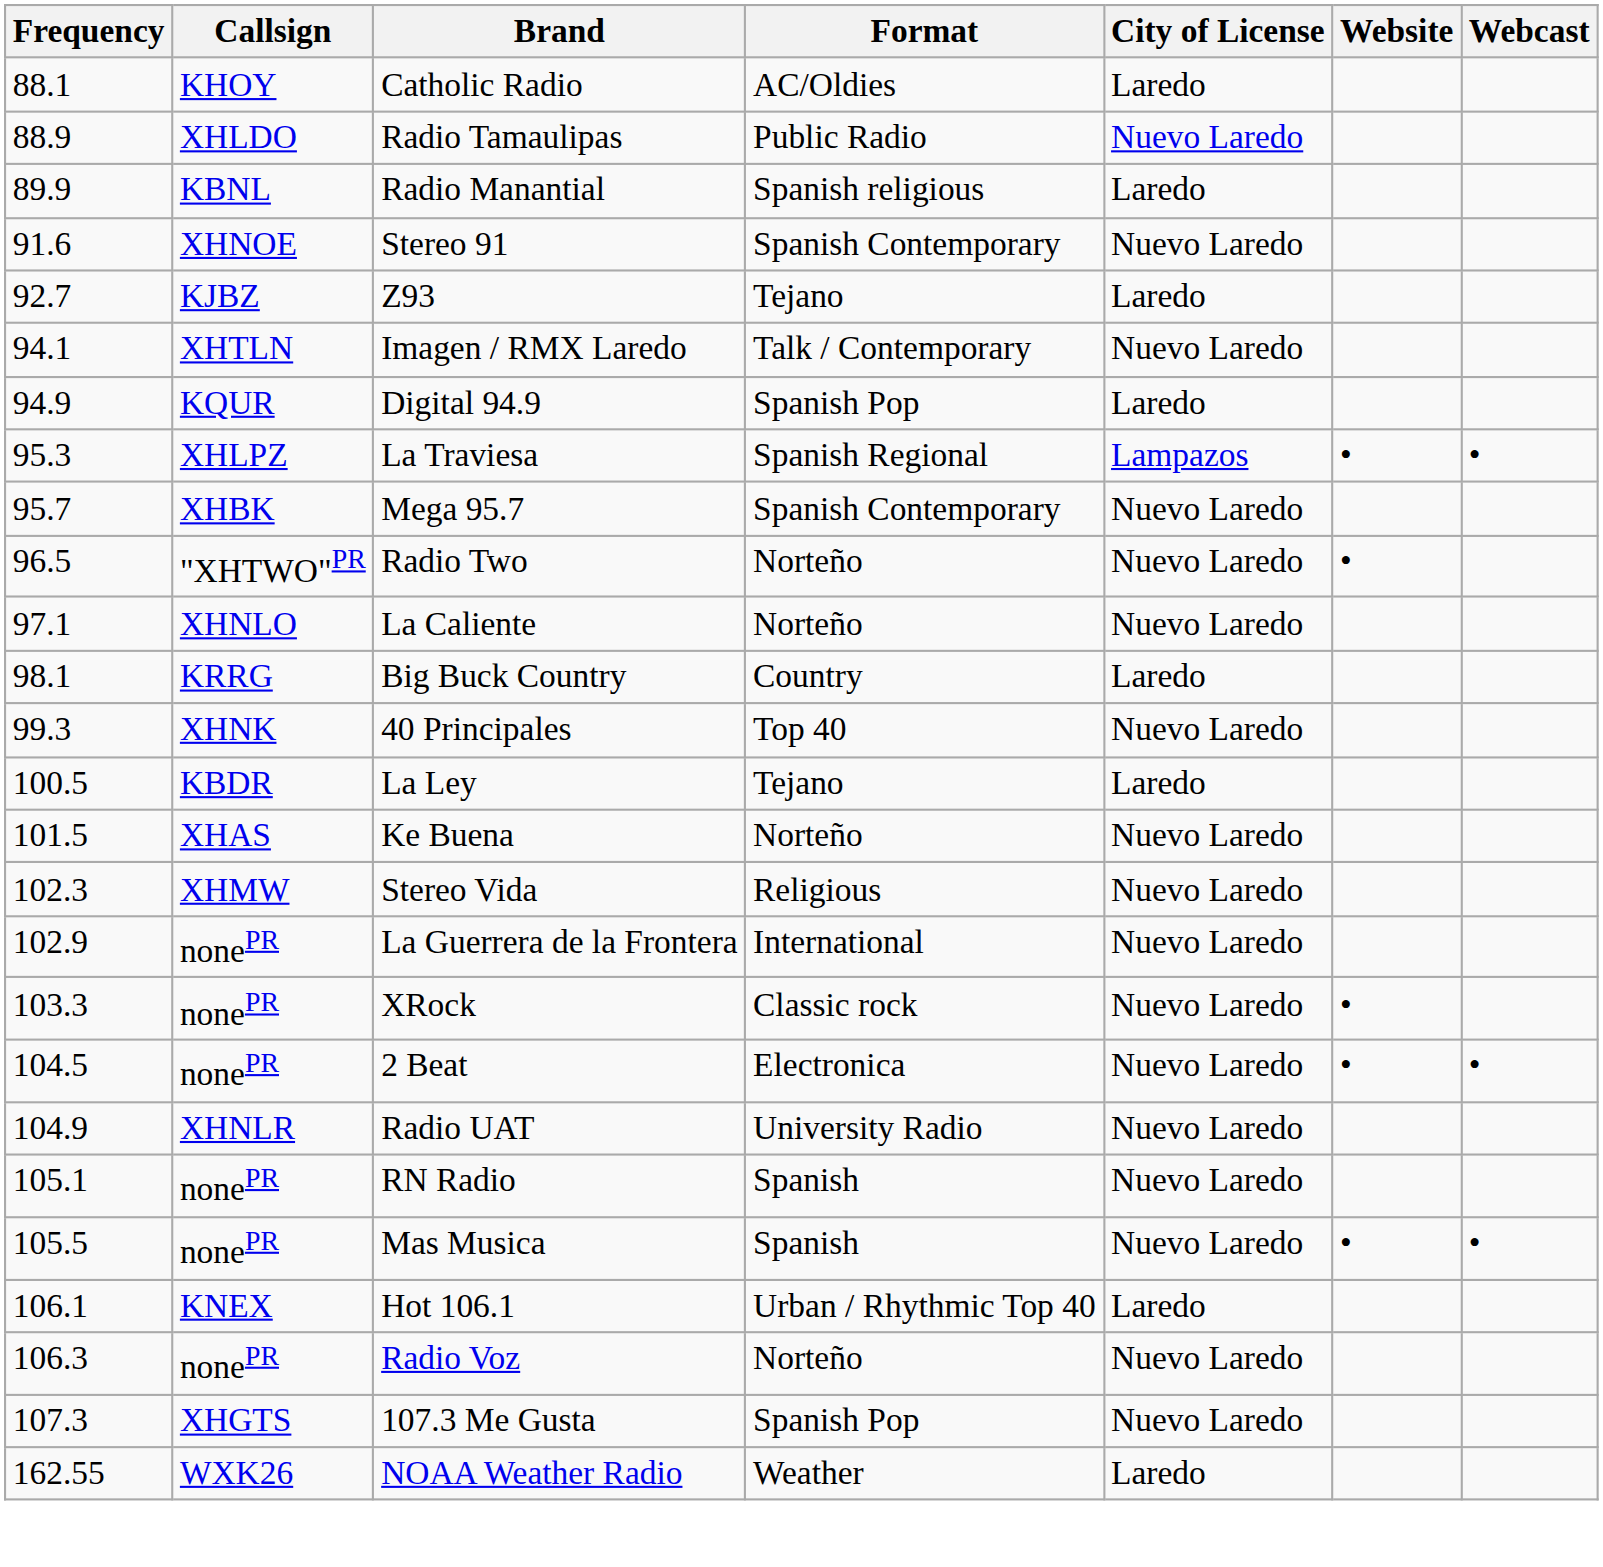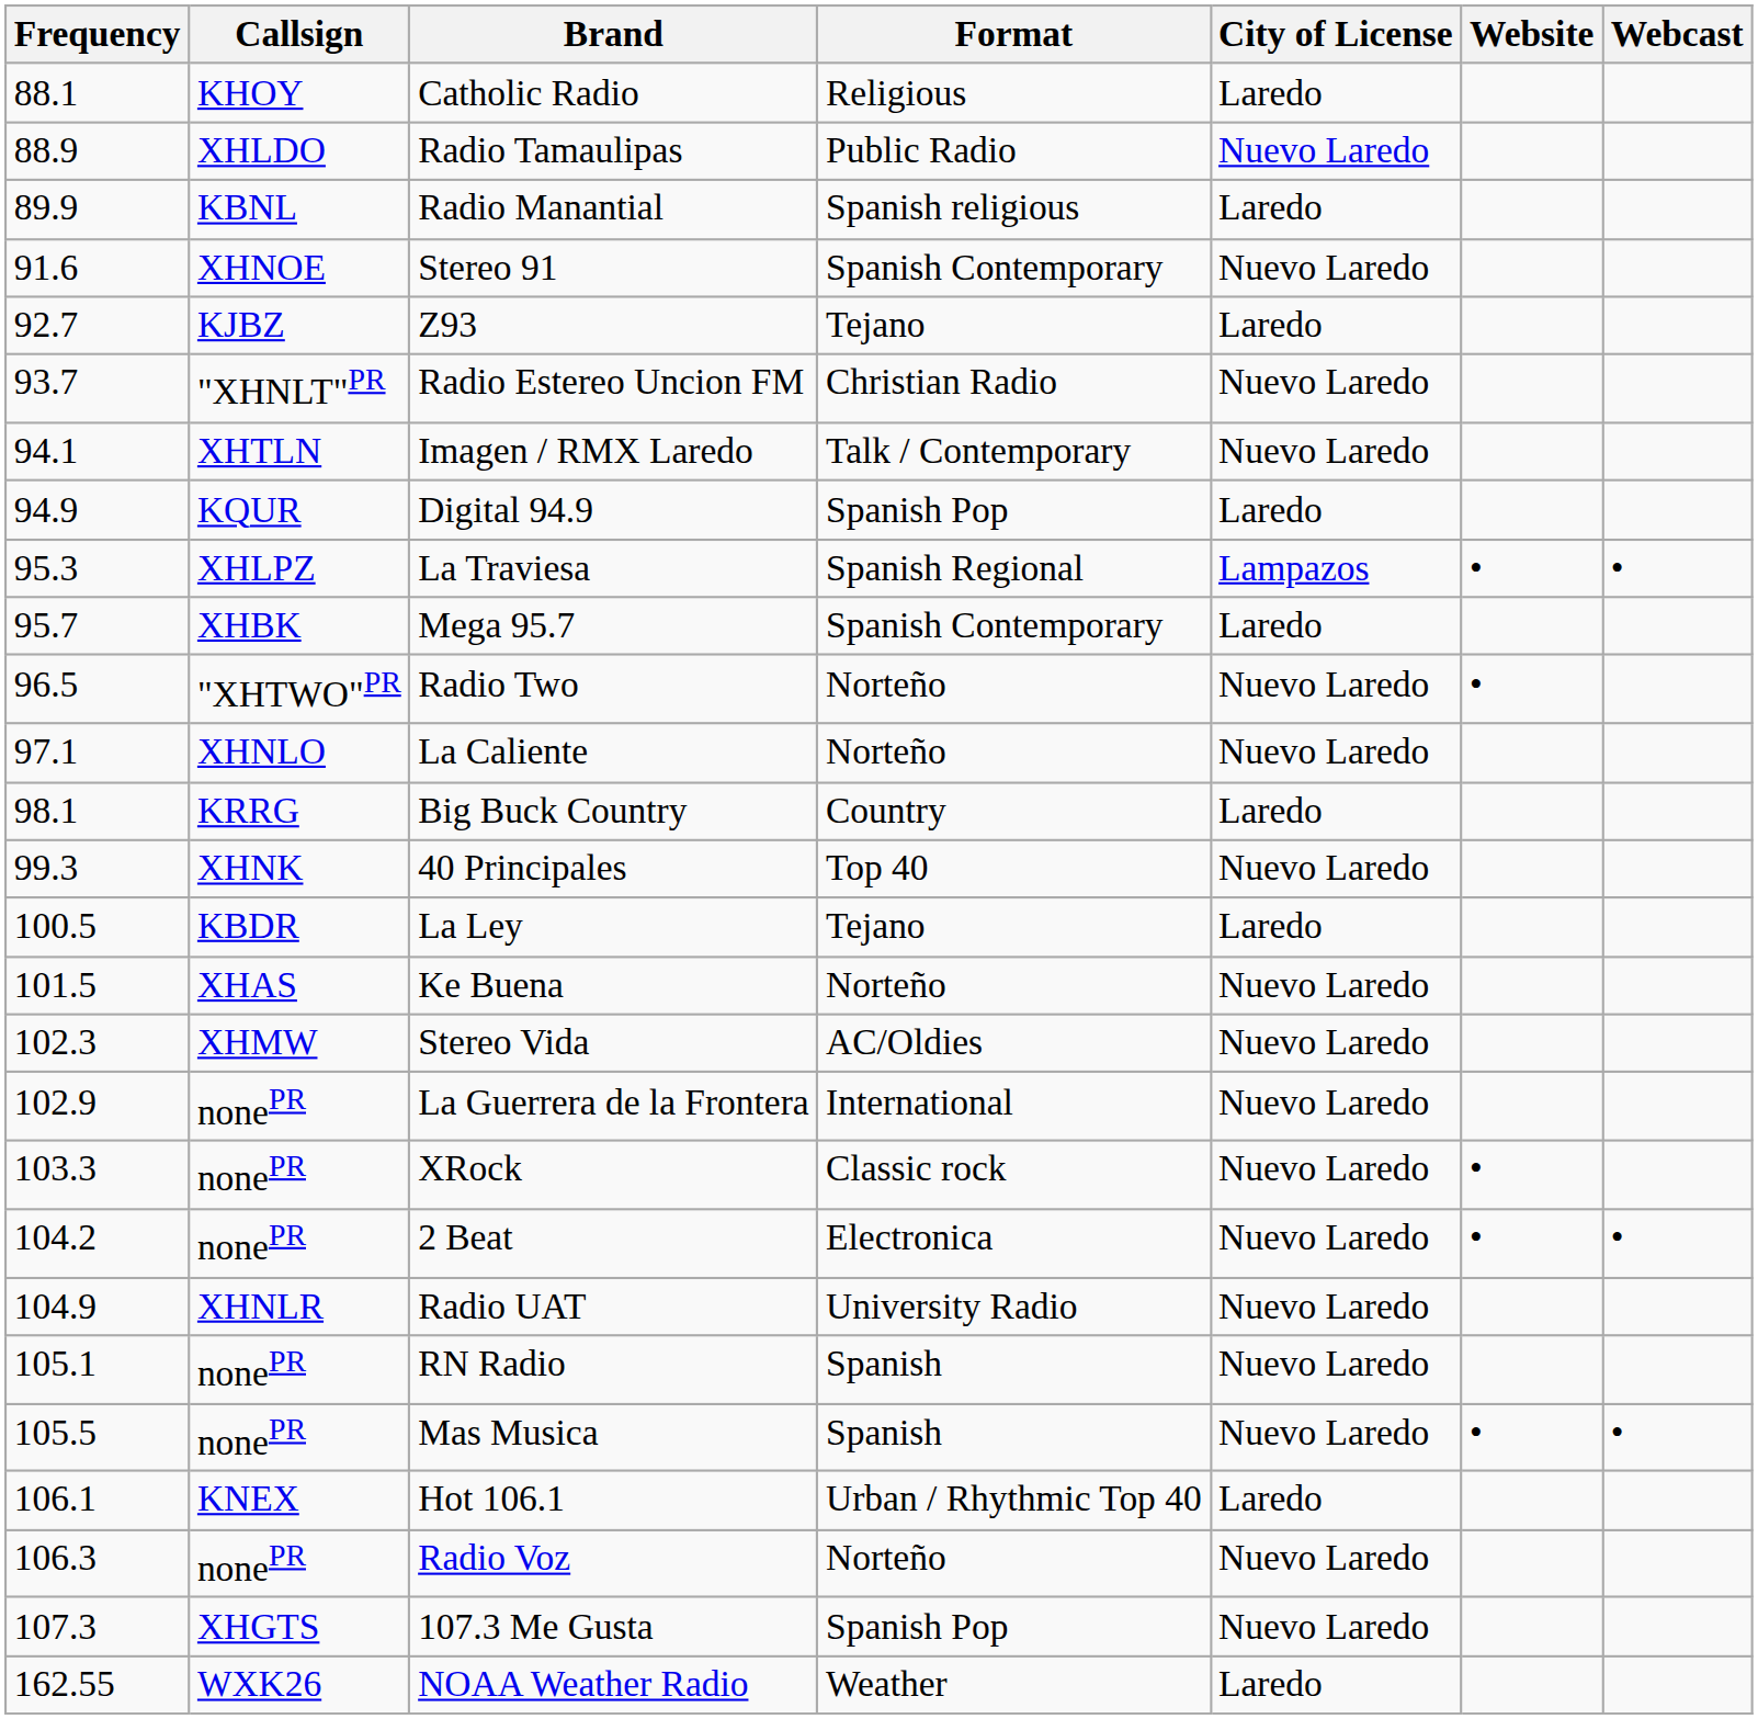Catholic Radio | Format: AC/Oldies -> Religious
+ row: 93.7 | "XHNLT"PR | Radio Estereo Uncion FM | Christian Radio | Nuevo Laredo
Mega 95.7 | City of License: Nuevo Laredo -> Laredo
Stereo Vida | Format: Religious -> AC/Oldies
2 Beat | Frequency: 104.5 -> 104.2
